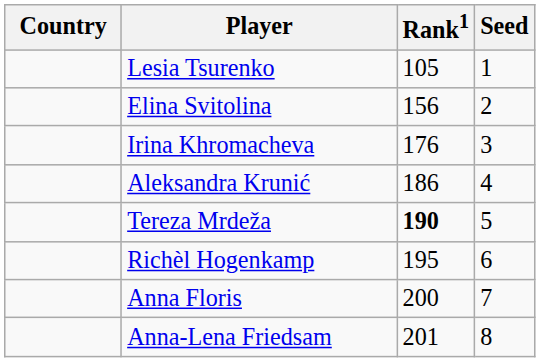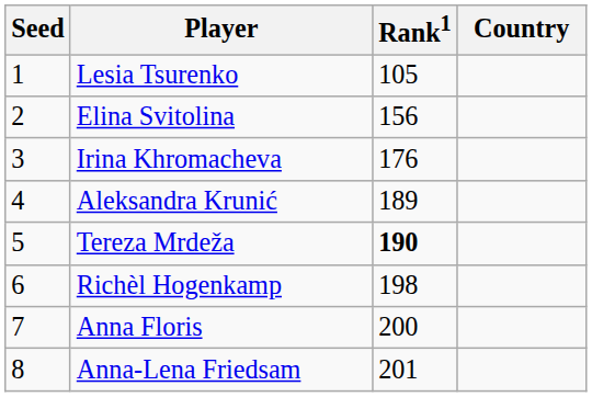columns swapped: Country <-> Seed
Aleksandra Krunić | Rank1: 186 -> 189
Richèl Hogenkamp | Rank1: 195 -> 198
